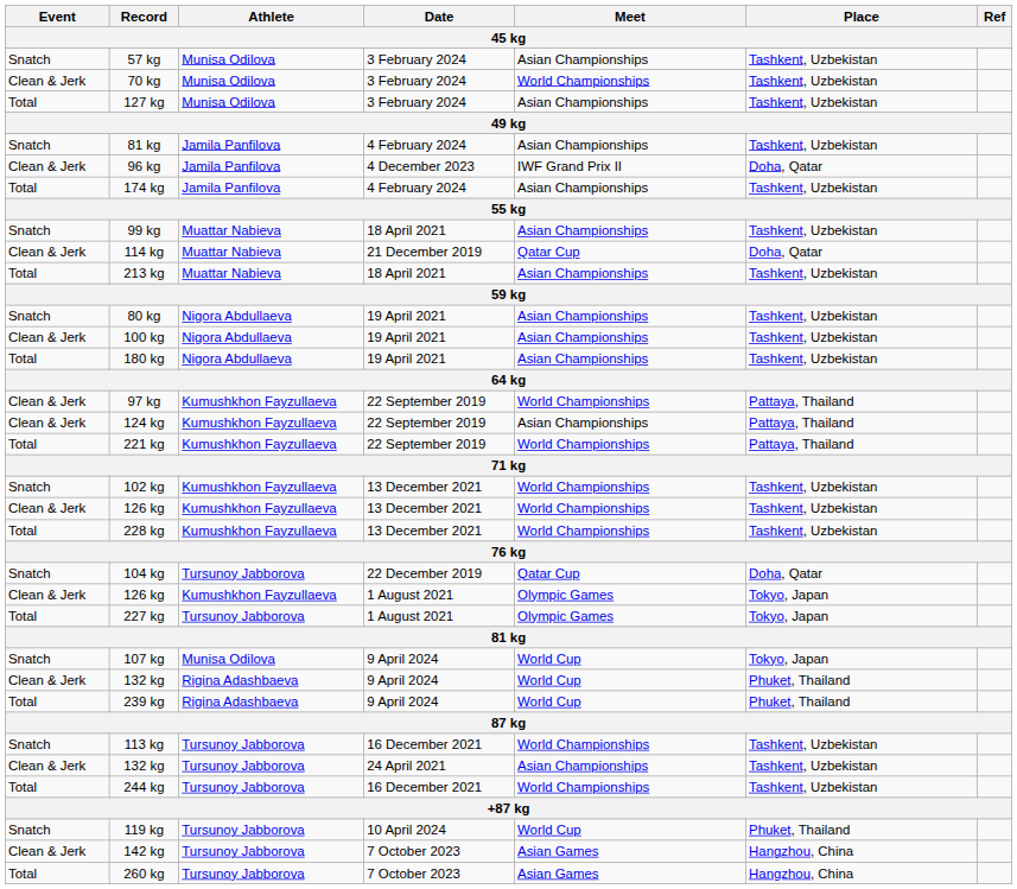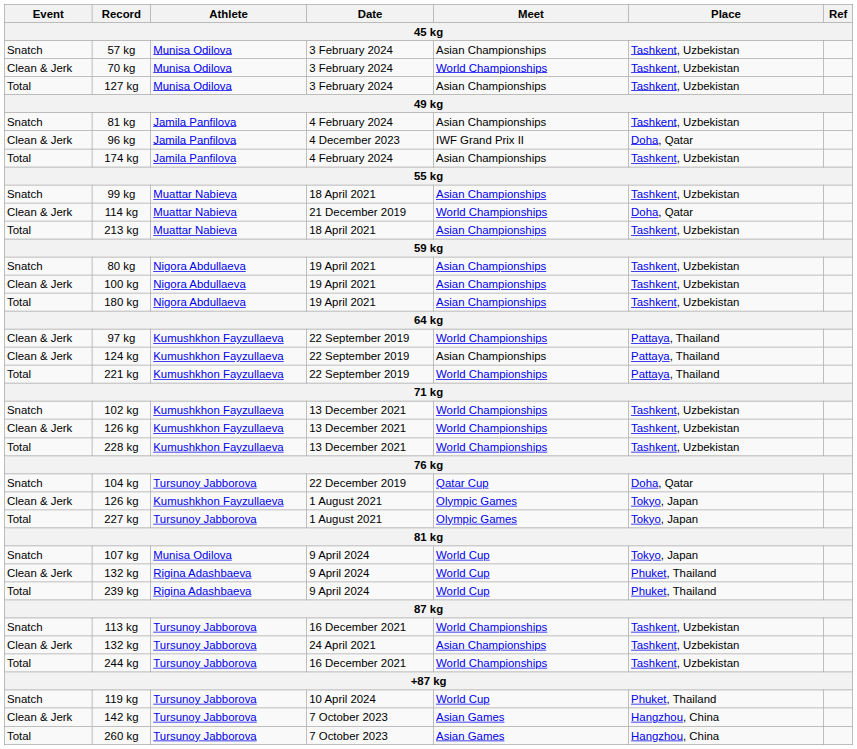114 kg | Meet: Qatar Cup -> World Championships
